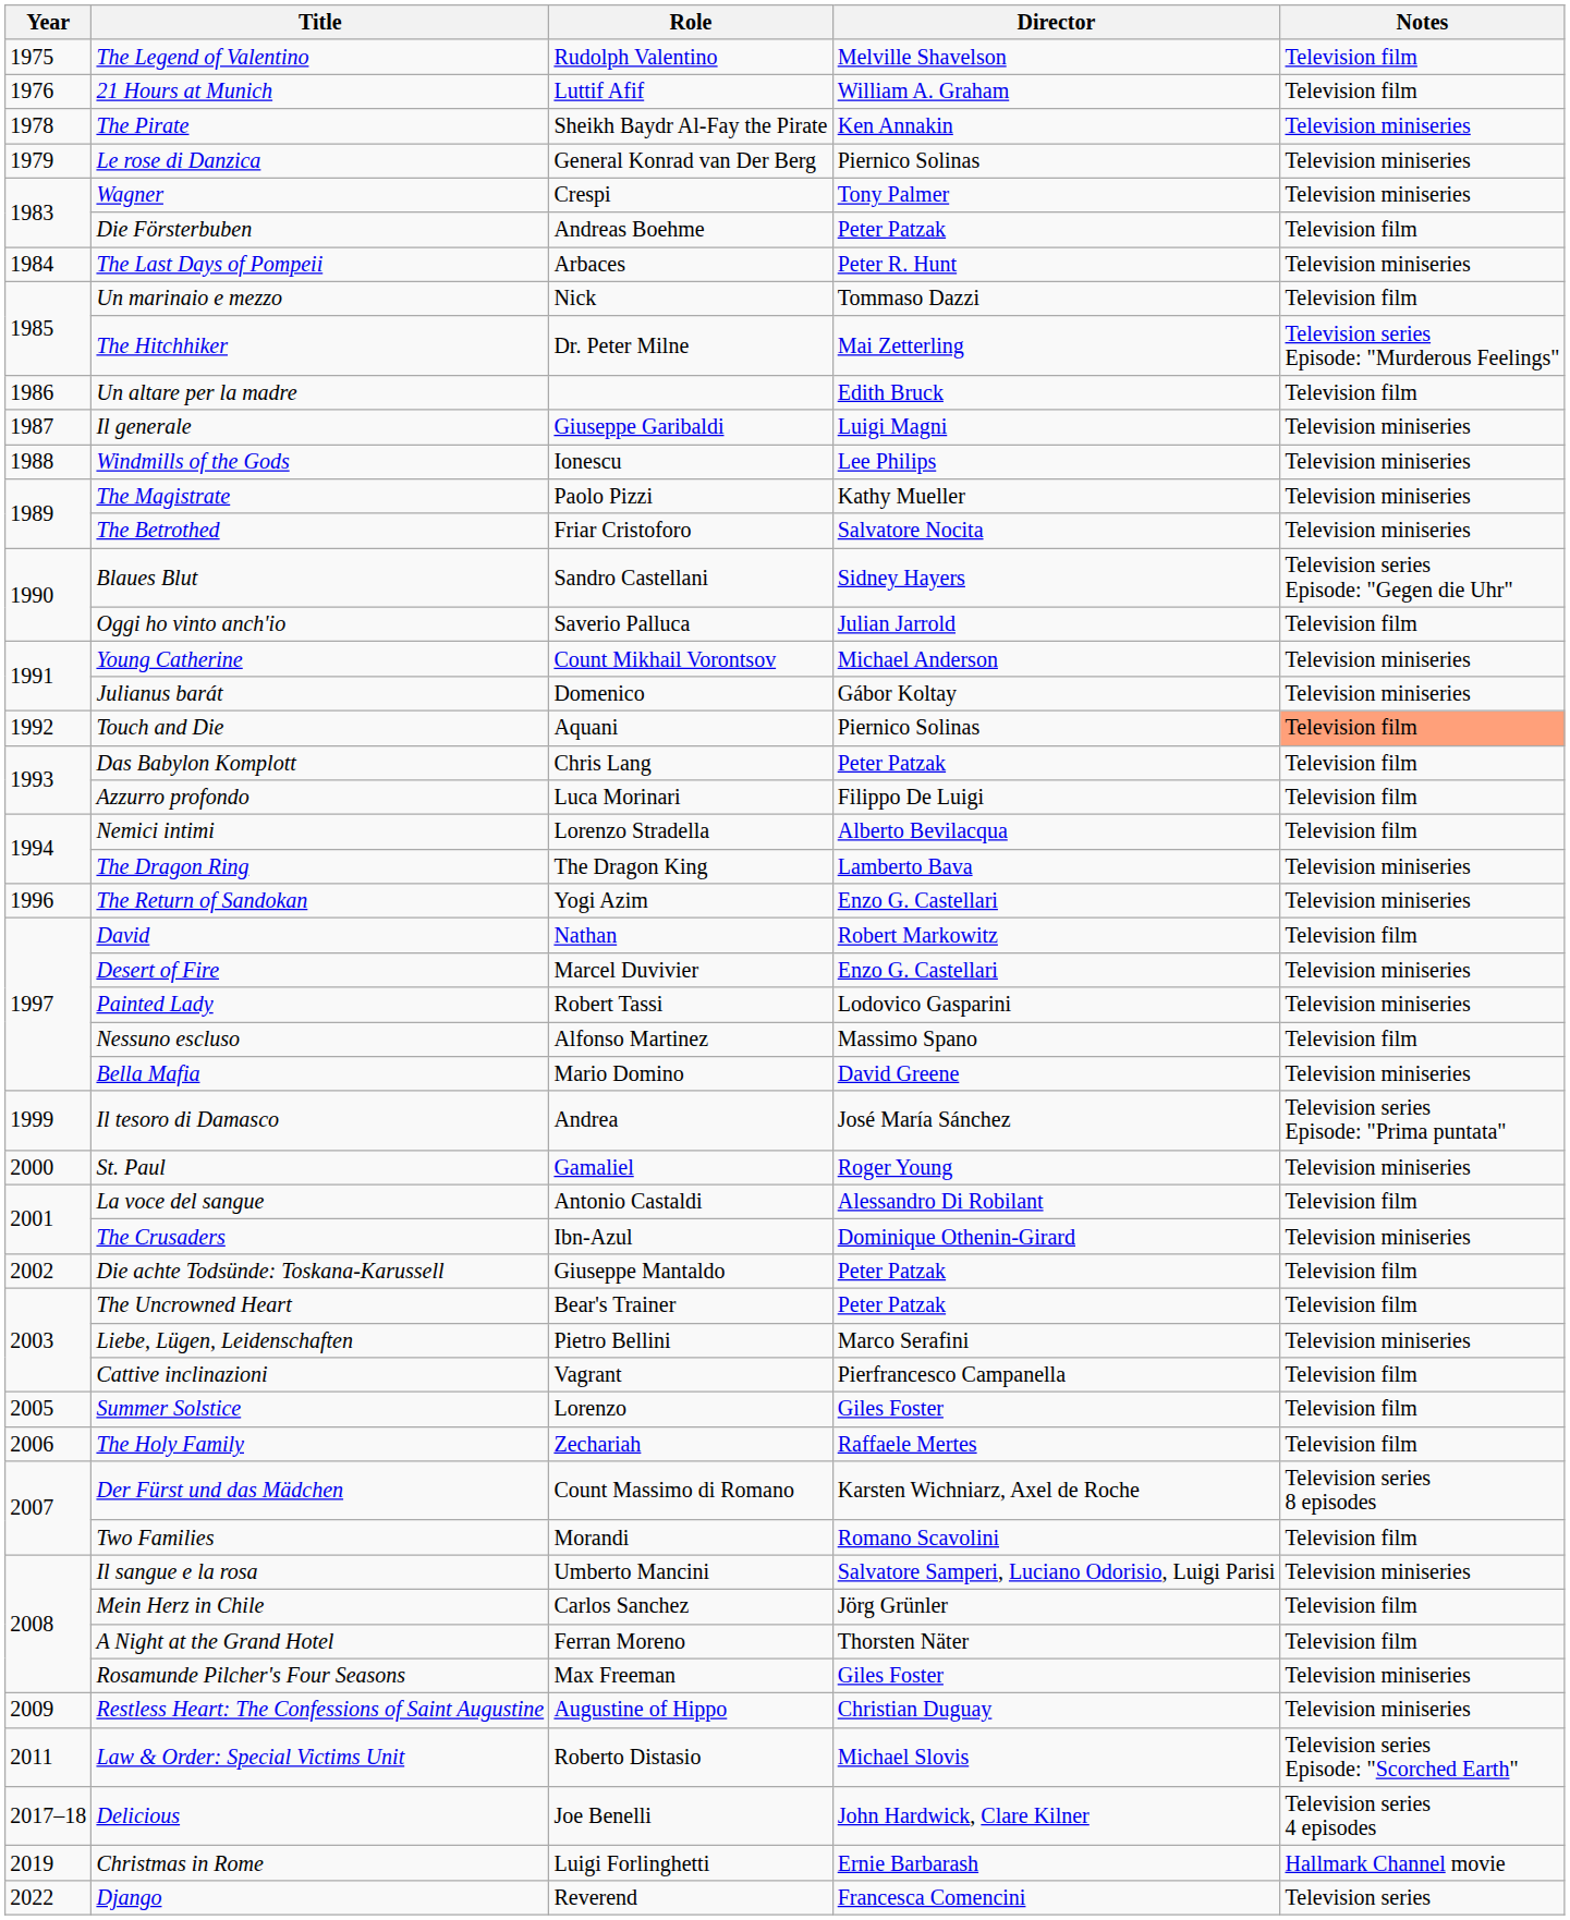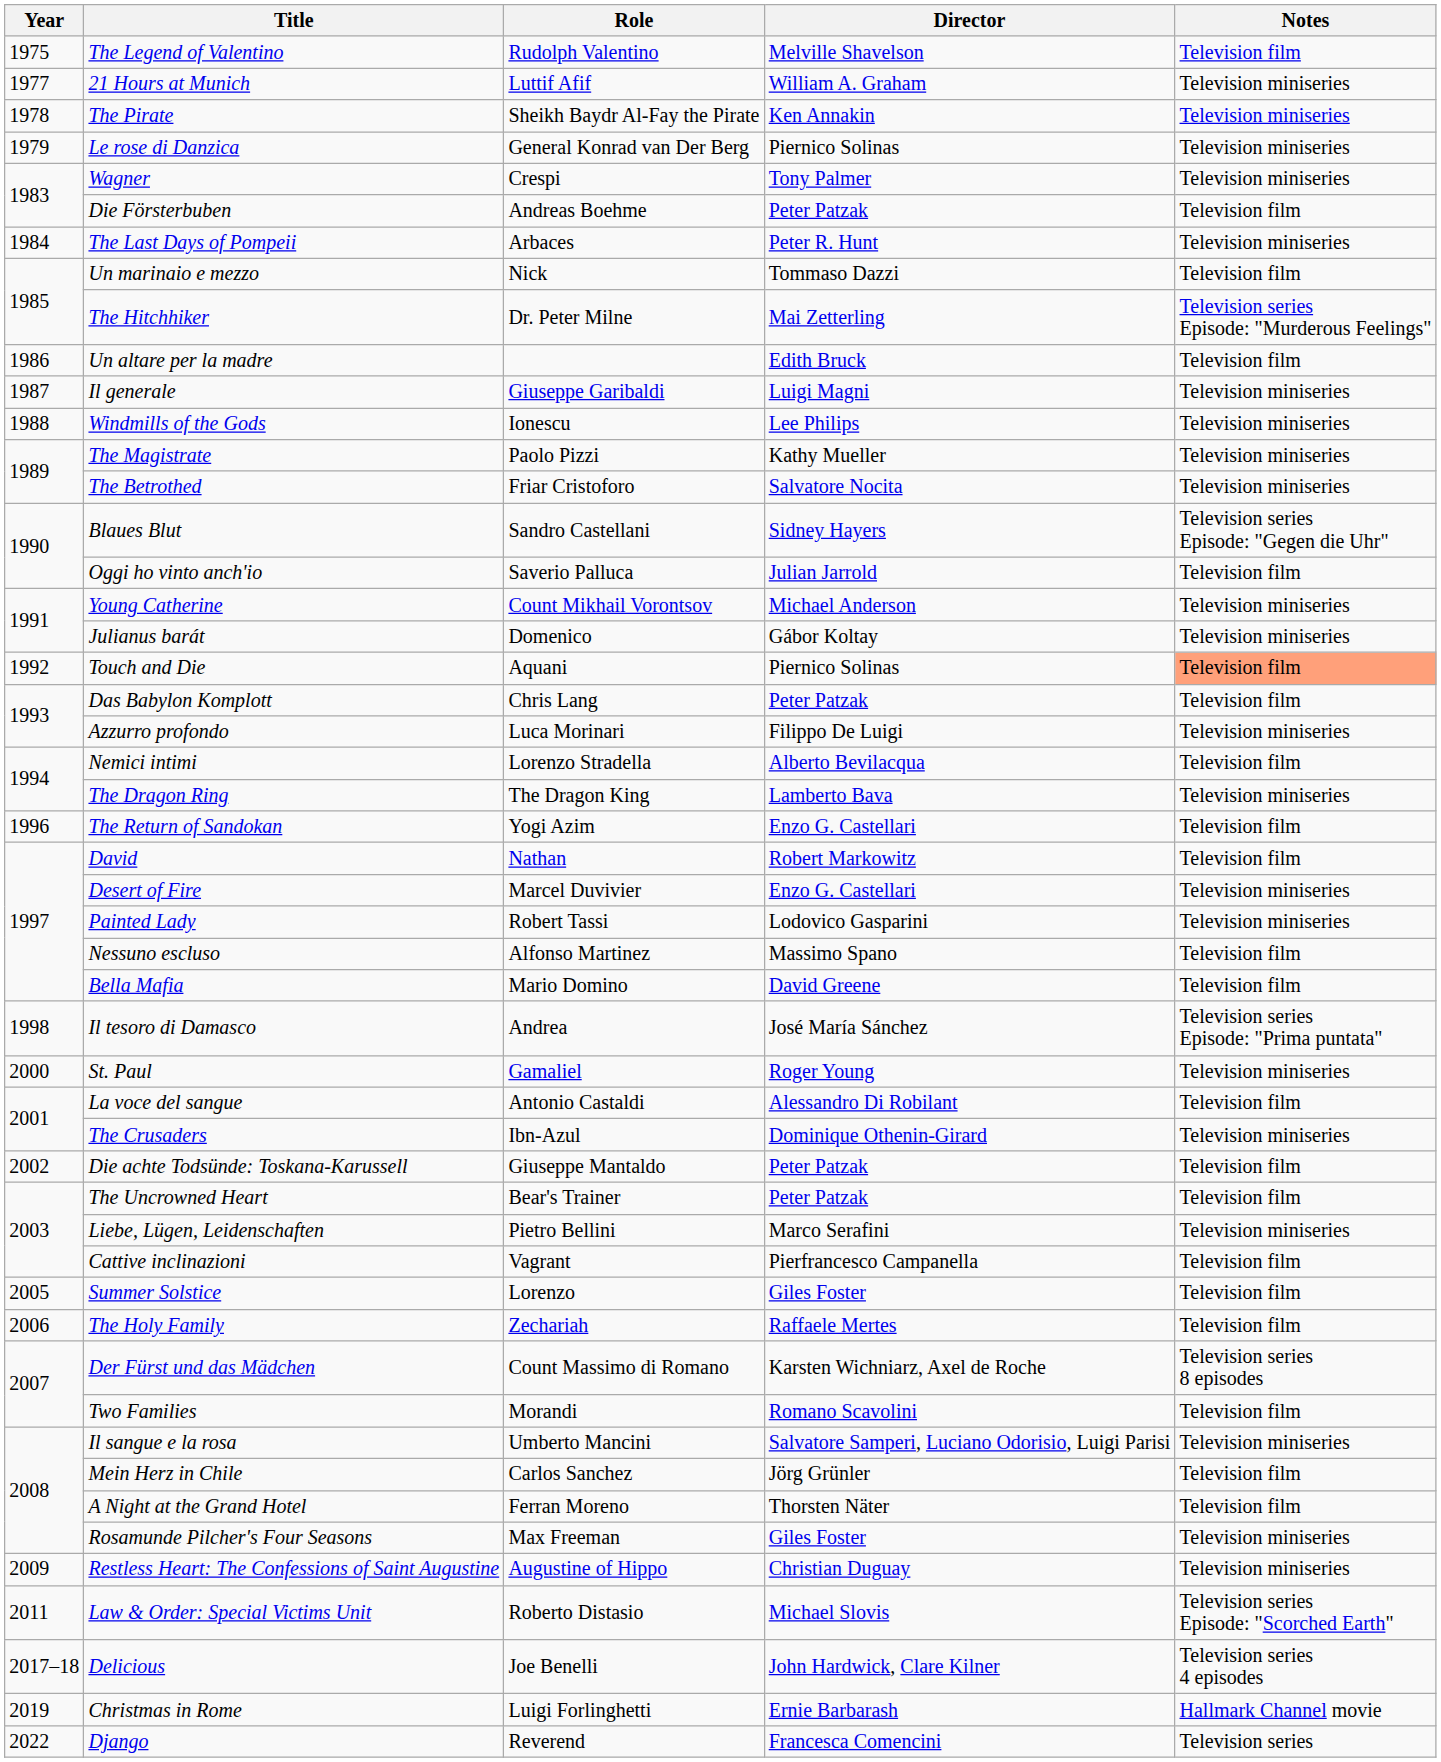21 Hours at Munich | Year: 1976 -> 1977
21 Hours at Munich | Notes: Television film -> Television miniseries
Azzurro profondo | Notes: Television film -> Television miniseries
The Return of Sandokan | Notes: Television miniseries -> Television film
Bella Mafia | Notes: Television miniseries -> Television film
Il tesoro di Damasco | Year: 1999 -> 1998
